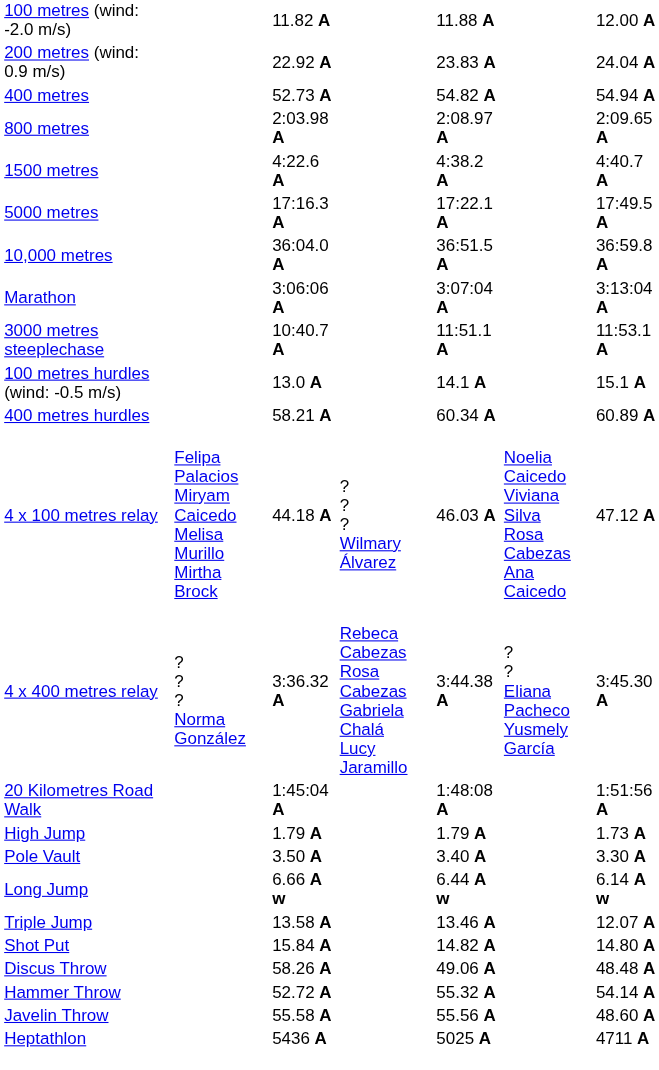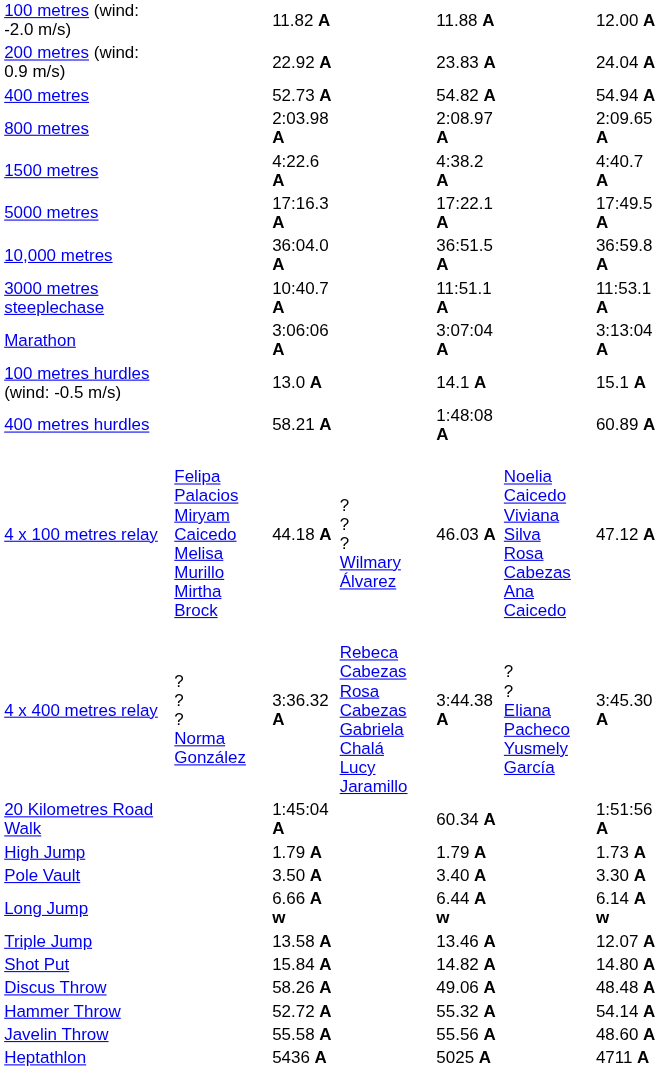rows swapped: Marathon <-> 3000 metres steeplechase
400 metres hurdles | column 5: 60.34 A -> 1:48:08 A
20 Kilometres Road Walk | column 5: 1:48:08 A -> 60.34 A
